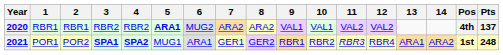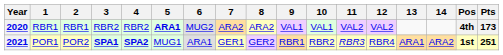2020 | Pts: 137 -> 173
2021 | Pts: 248 -> 251
